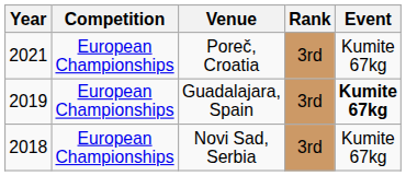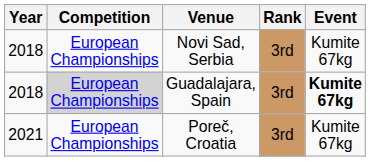rows swapped: Novi Sad, Serbia <-> Poreč, Croatia
Guadalajara, Spain | Year: 2019 -> 2018
Guadalajara, Spain | Competition: no background -> lightgrey background
